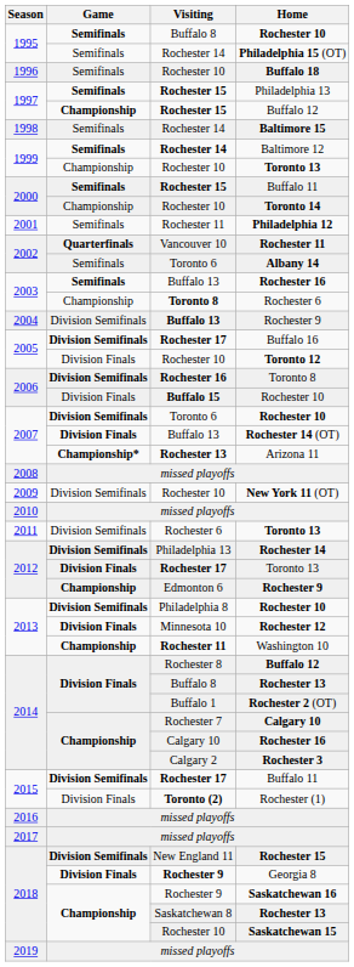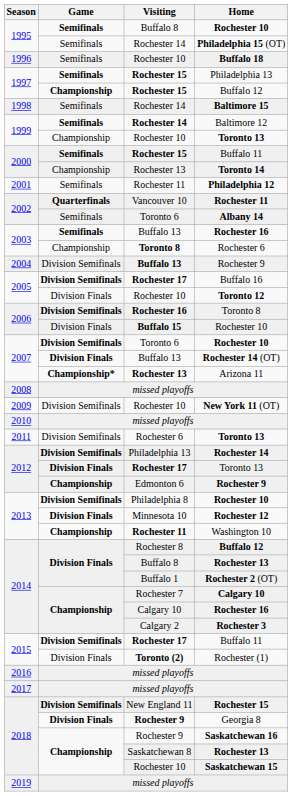Toronto 14 | Visiting: Rochester 10 -> Rochester 13
